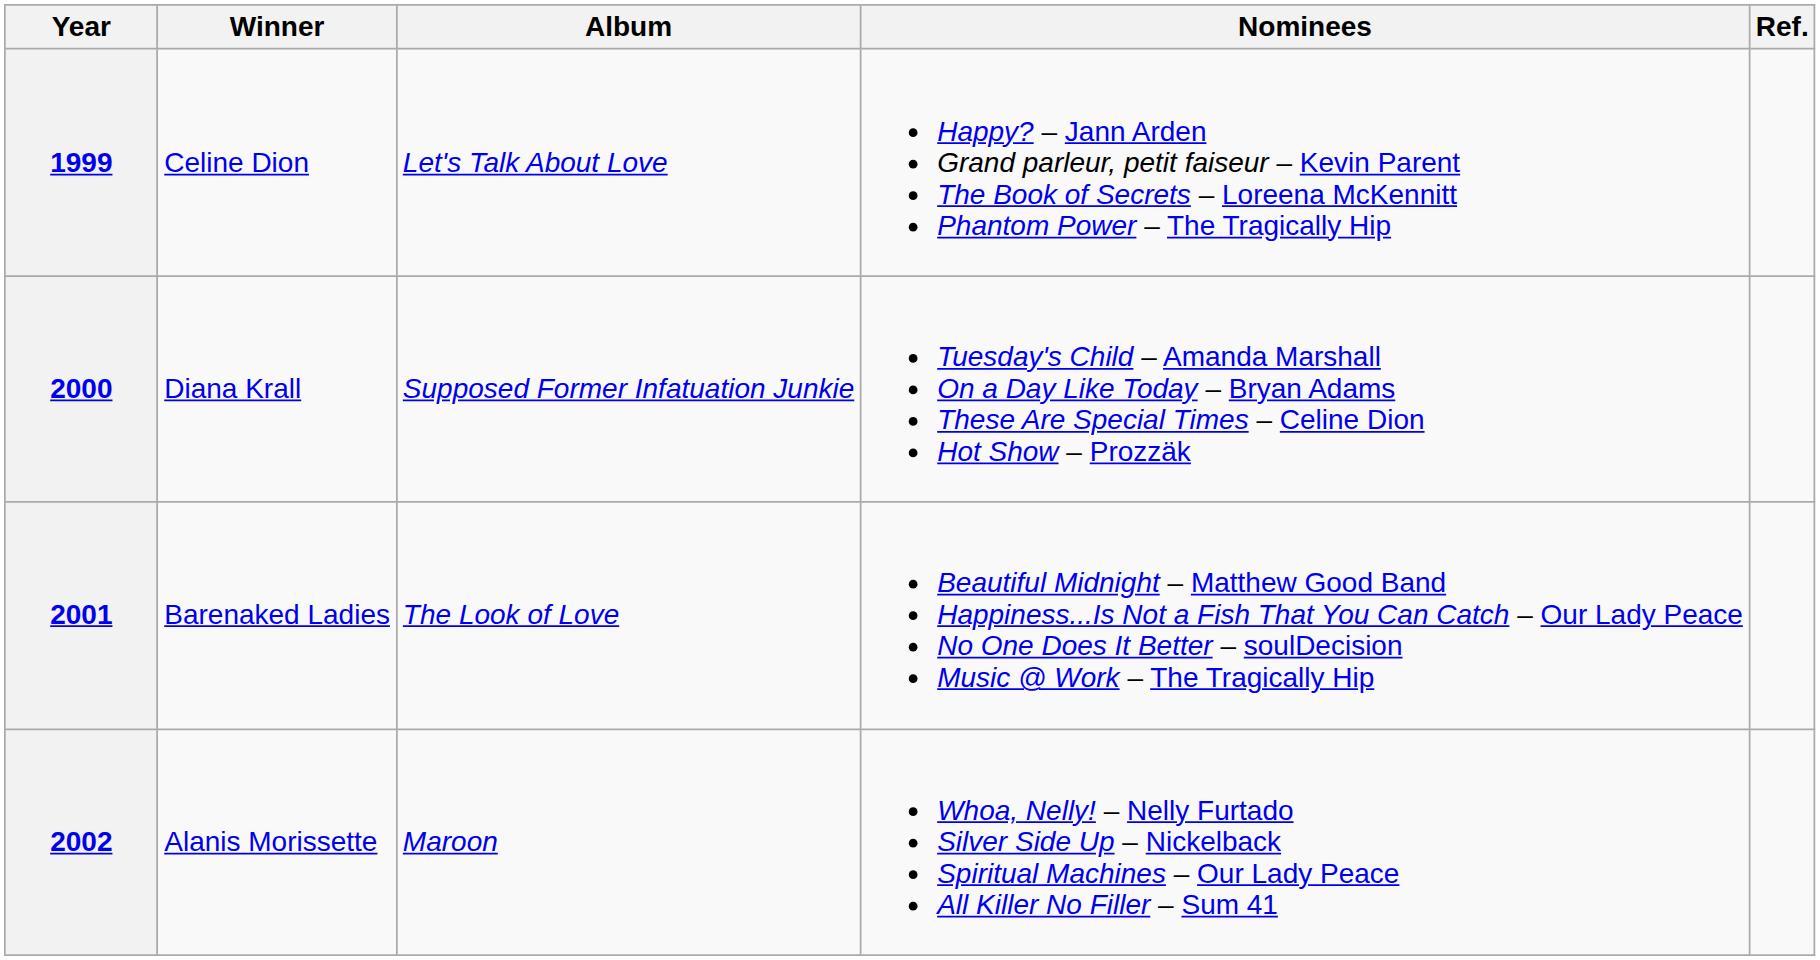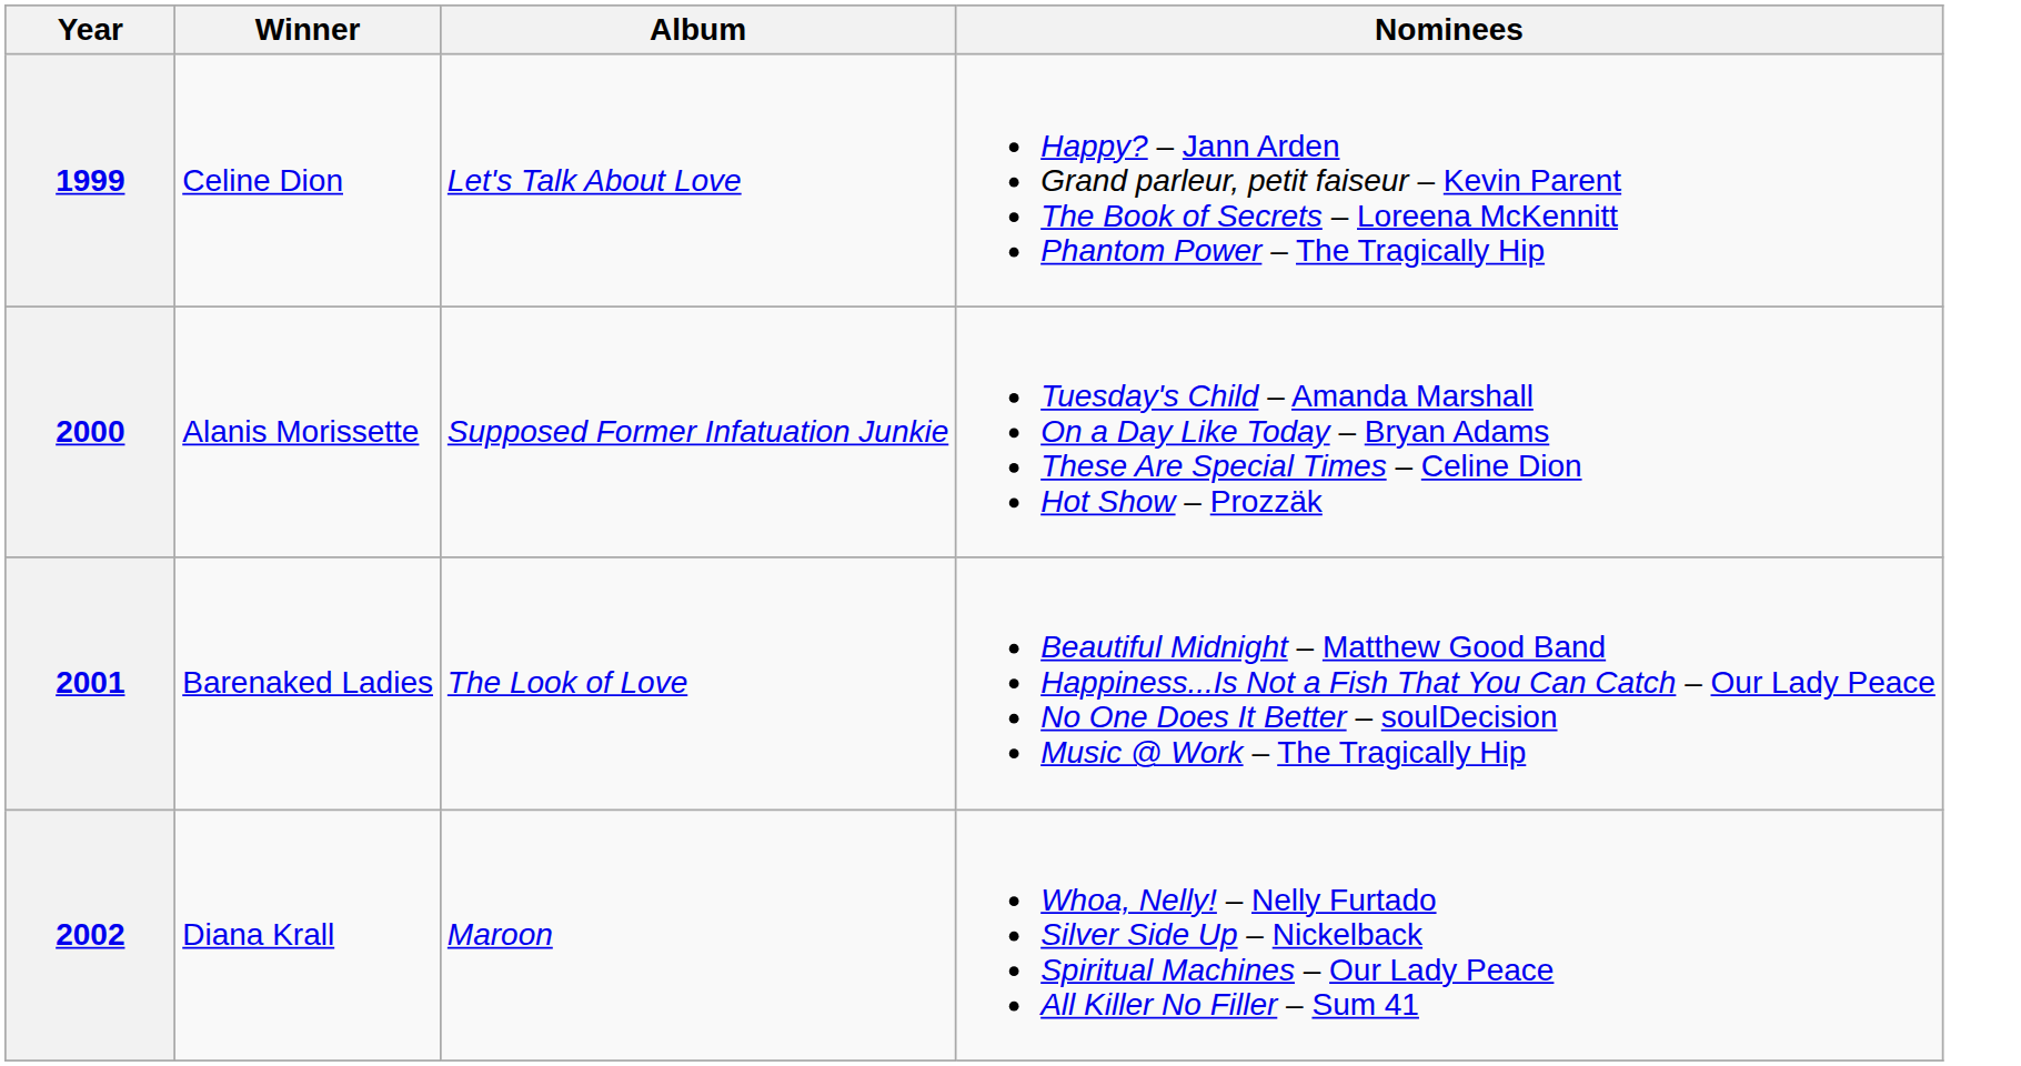- column: Ref.
2000 | Winner: Diana Krall -> Alanis Morissette
2002 | Winner: Alanis Morissette -> Diana Krall
